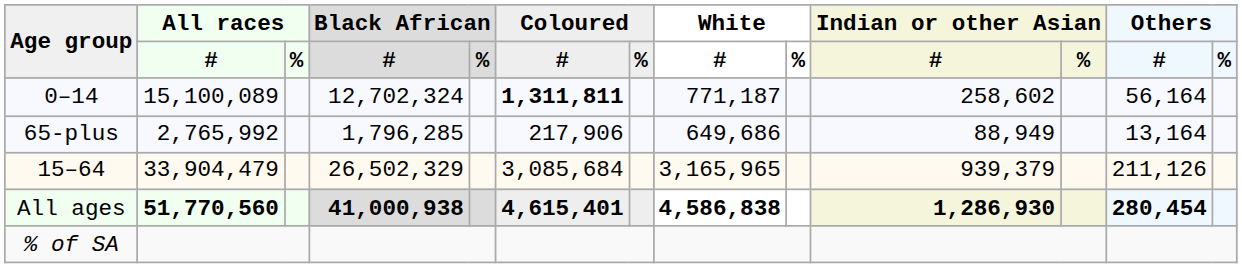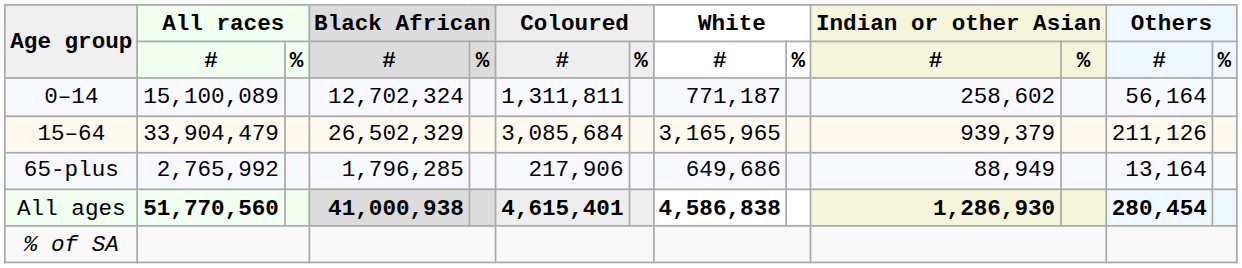0–14 | Coloured / #: bold -> normal
rows swapped: 15–64 <-> 65-plus
